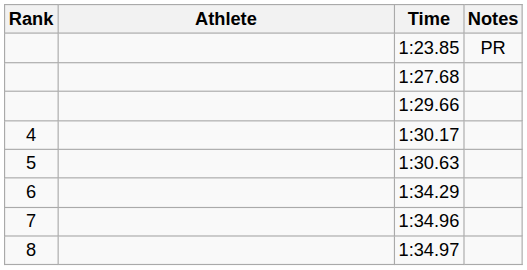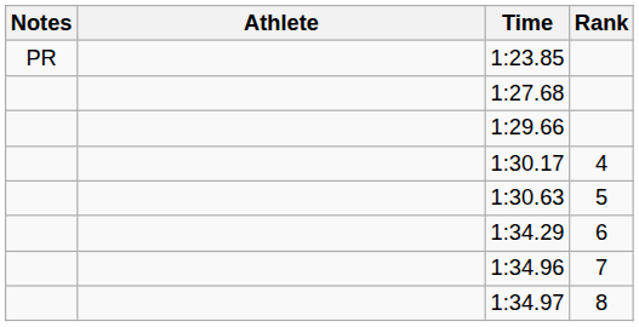columns swapped: Rank <-> Notes
